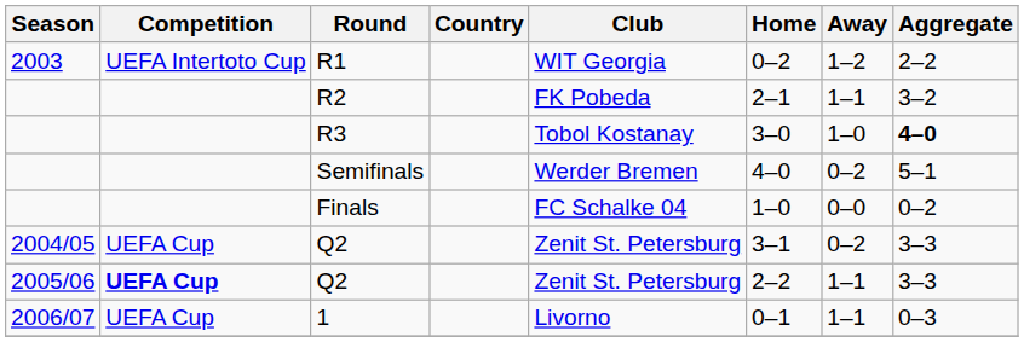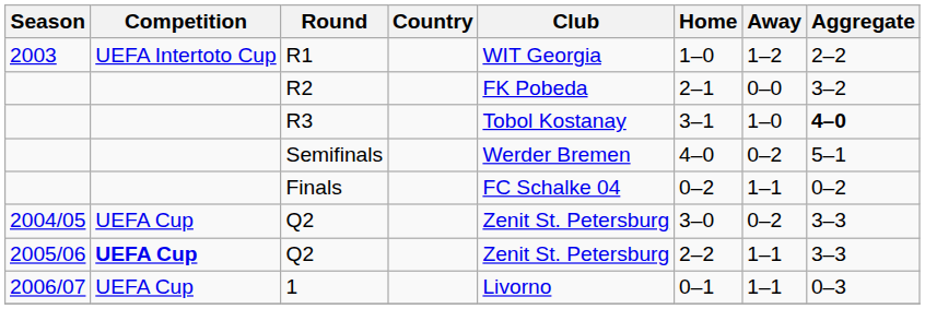R1 | Home: 0–2 -> 1–0
R2 | Away: 1–1 -> 0–0
R3 | Home: 3–0 -> 3–1
Finals | Home: 1–0 -> 0–2
Finals | Away: 0–0 -> 1–1
2004/05 / Q2 | Home: 3–1 -> 3–0
